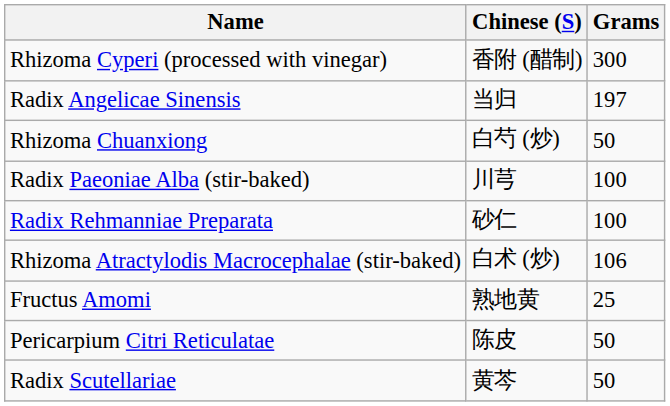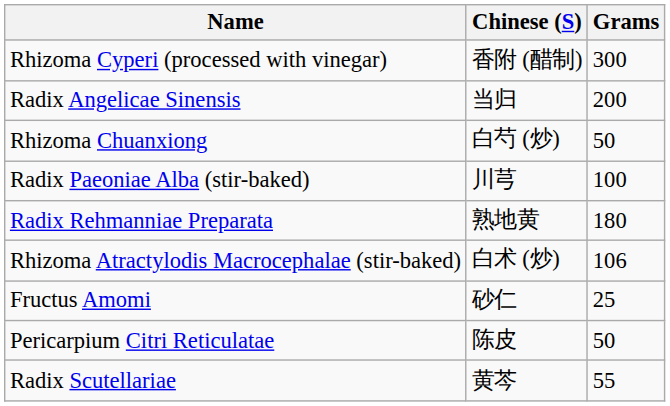Radix Angelicae Sinensis | Grams: 197 -> 200
Radix Rehmanniae Preparata | Chinese (S): 砂仁 -> 熟地黄
Radix Rehmanniae Preparata | Grams: 100 -> 180
Fructus Amomi | Chinese (S): 熟地黄 -> 砂仁
Radix Scutellariae | Grams: 50 -> 55
